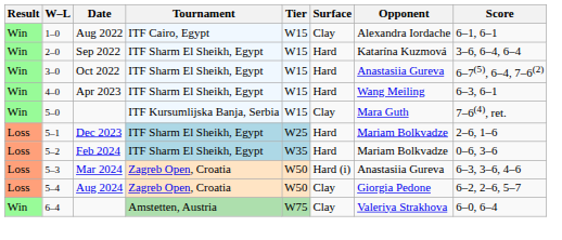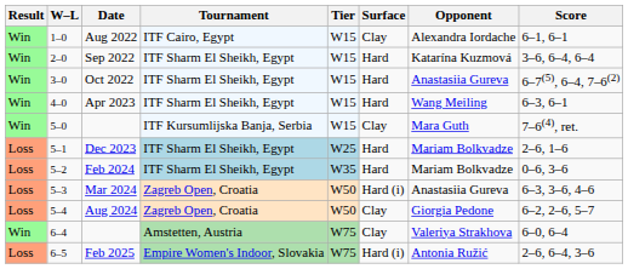+ row: Loss | 6–5 | Feb 2025 | Empire Women's Indoor, Slovakia | W75 | Hard (i) | Antonia Ružić | 2–6, 6–4, 3–6
